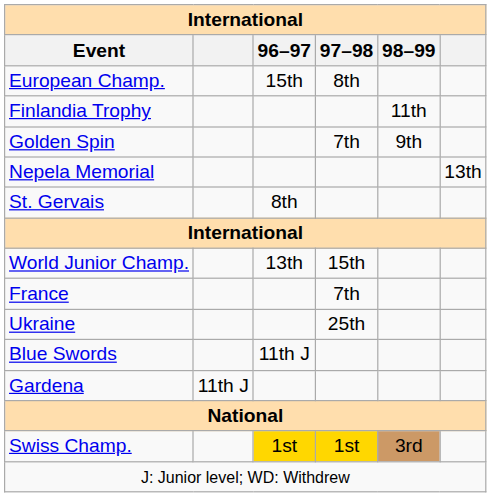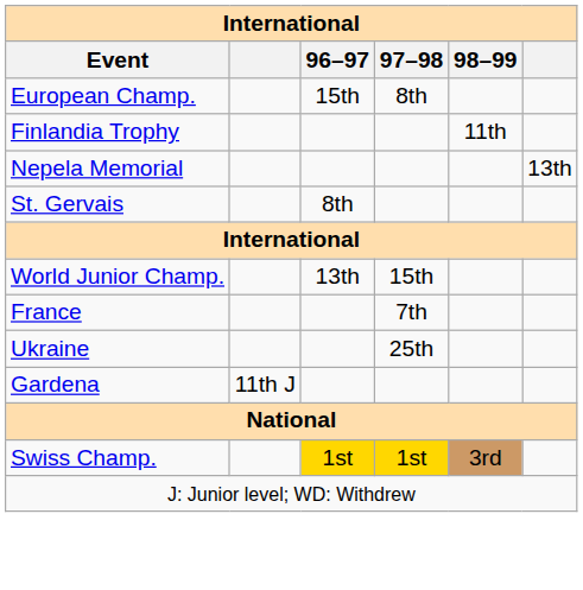- row: Golden Spin | 7th | 9th
- row: Blue Swords | 11th J
